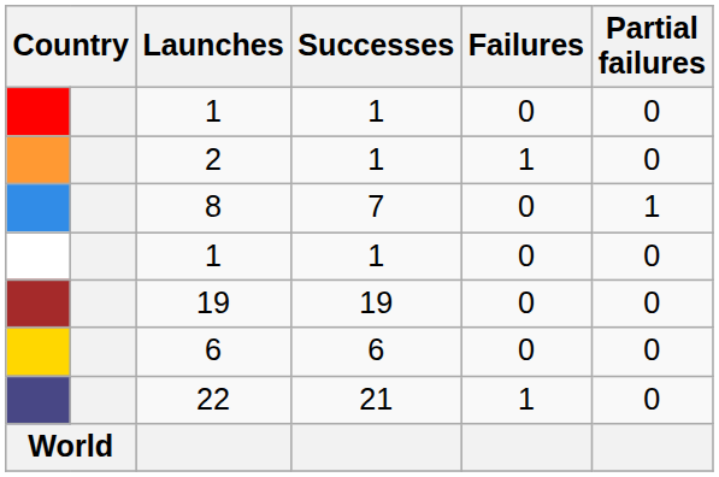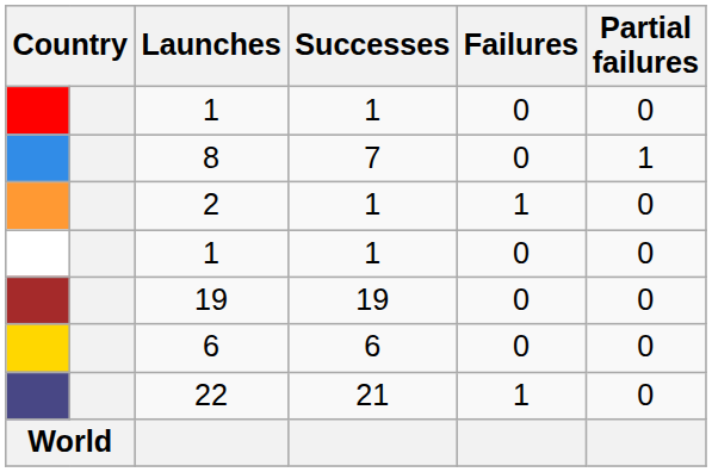rows swapped: 8 <-> 2
